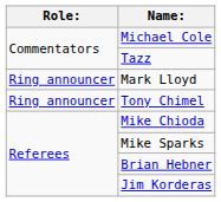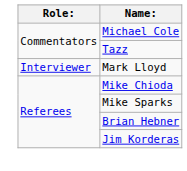Mark Lloyd | Role:: Ring announcer -> Interviewer
- row: Ring announcer | Tony Chimel
